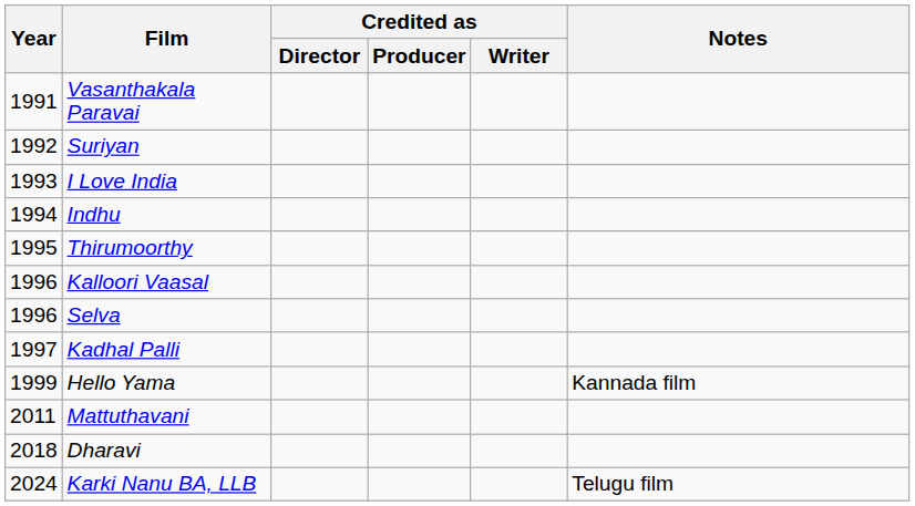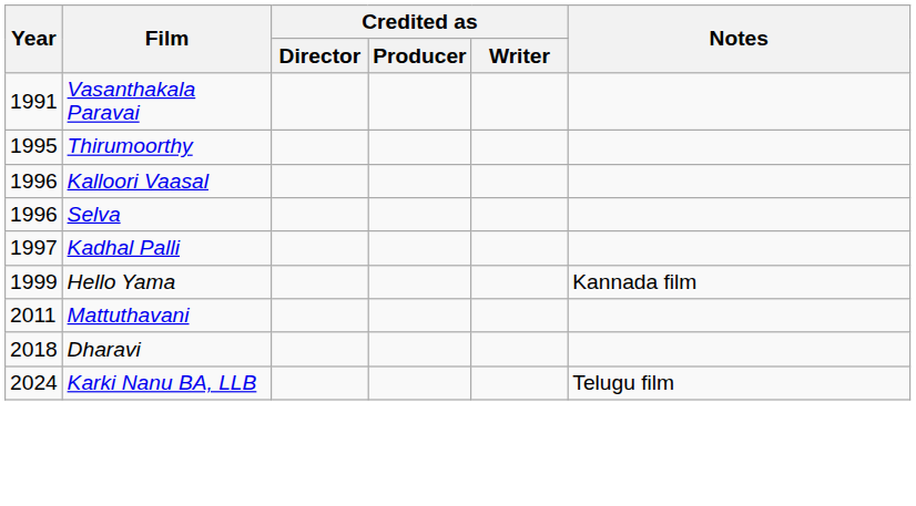- row: 1992 | Suriyan
- row: 1993 | I Love India
- row: 1994 | Indhu
